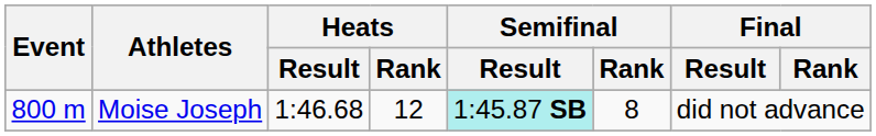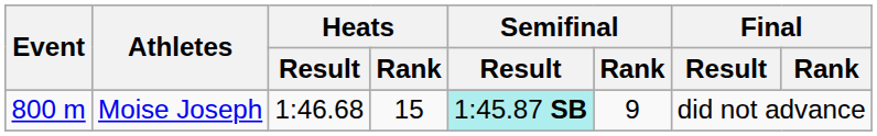Moise Joseph | Heats / Rank: 12 -> 15
Moise Joseph | Semifinal / Rank: 8 -> 9
